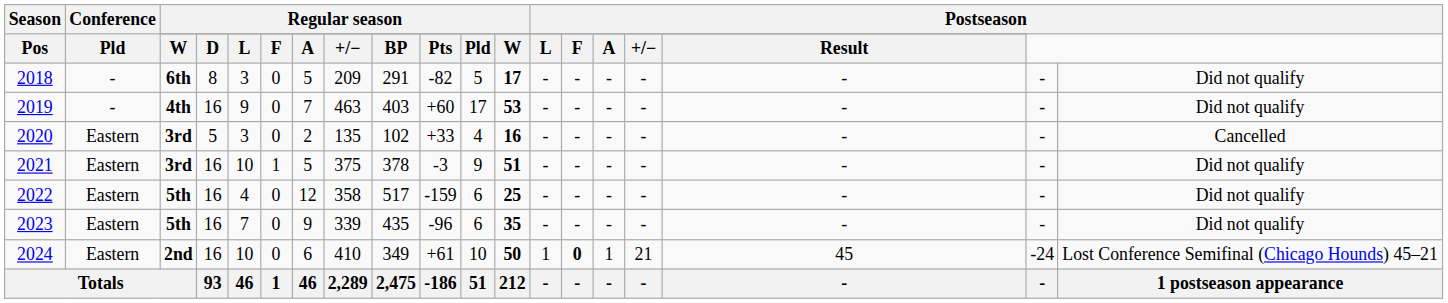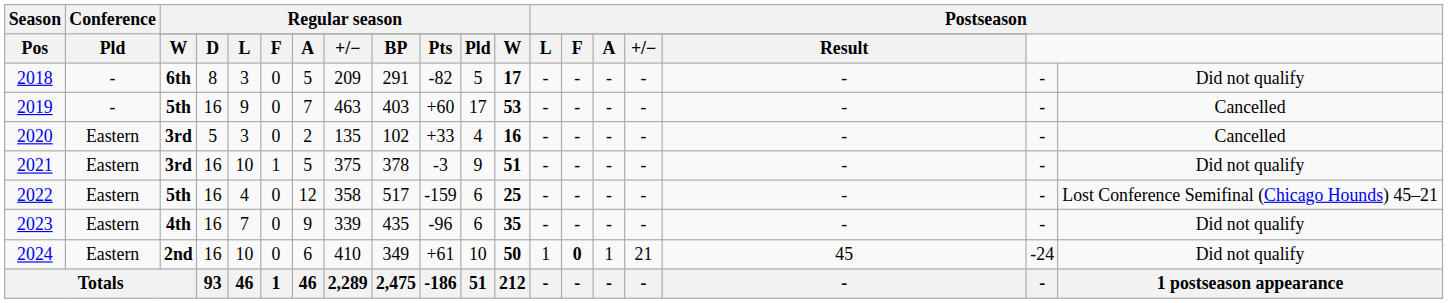2019 | column 3: 4th -> 5th
2019 | column 19: Did not qualify -> Cancelled
2022 | column 19: Did not qualify -> Lost Conference Semifinal (Chicago Hounds) 45–21
2023 | column 3: 5th -> 4th
2024 | column 19: Lost Conference Semifinal (Chicago Hounds) 45–21 -> Did not qualify
